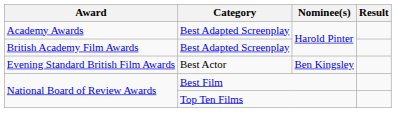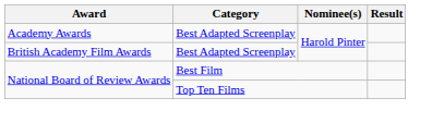- row: Evening Standard British Film Awards | Best Actor | Ben Kingsley
